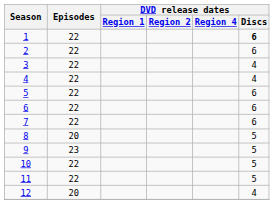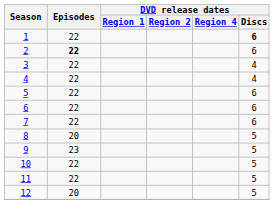2 | Episodes: normal -> bold
12 | DVD release dates / Discs: 4 -> 5
